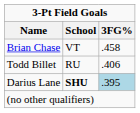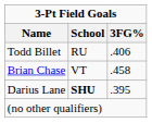rows swapped: Brian Chase <-> Todd Billet
Darius Lane | 3FG%: lightblue background -> no background
